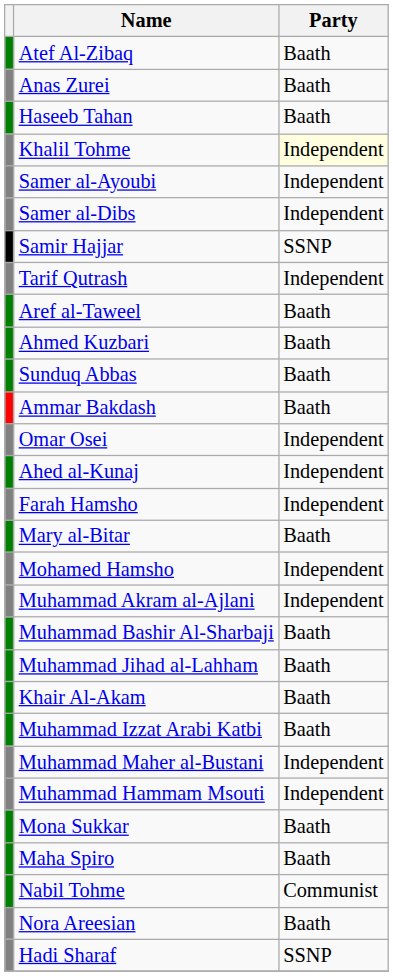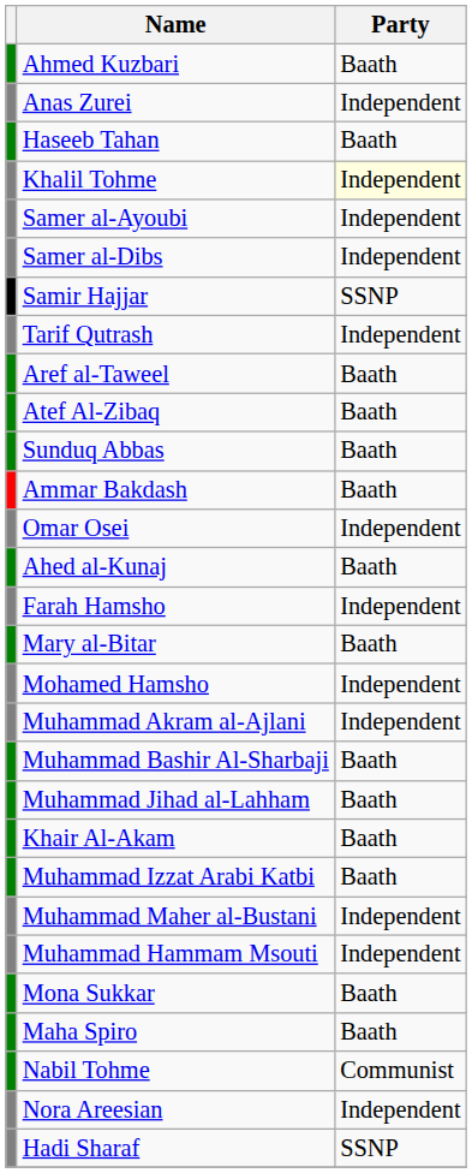rows swapped: Ahmed Kuzbari <-> Atef Al-Zibaq
Anas Zurei | Party: Baath -> Independent
Ahed al-Kunaj | Party: Independent -> Baath
Nora Areesian | Party: Baath -> Independent
